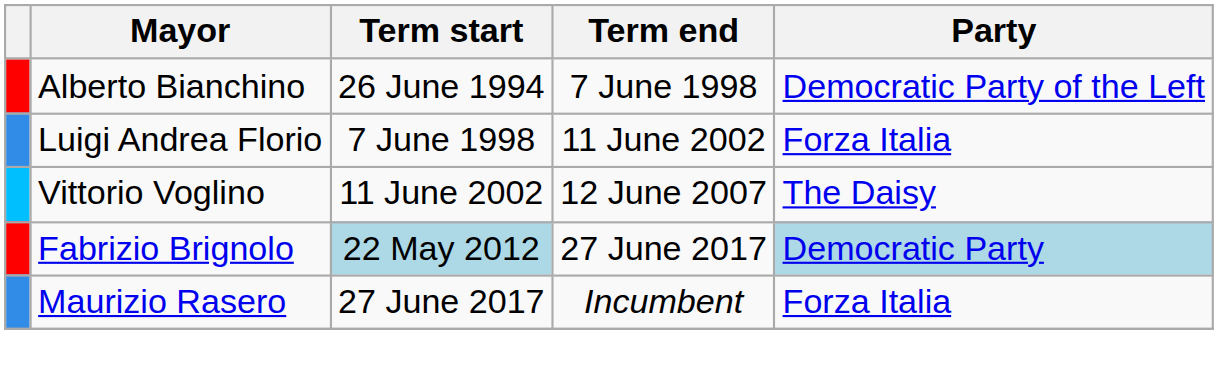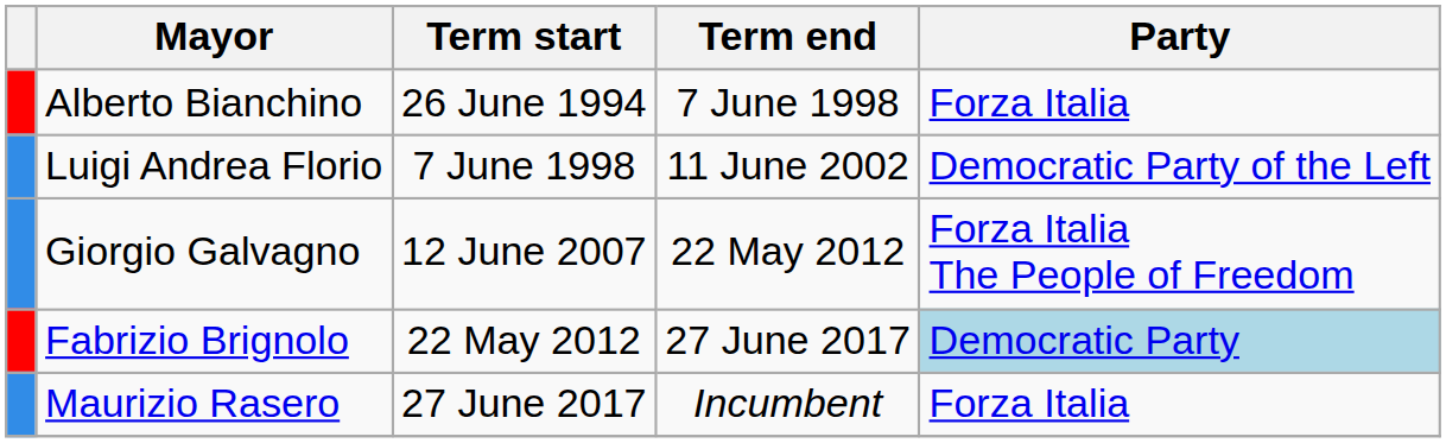Alberto Bianchino | Party: Democratic Party of the Left -> Forza Italia
Luigi Andrea Florio | Party: Forza Italia -> Democratic Party of the Left
- row: Vittorio Voglino | 11 June 2002 | 12 June 2007 | The Daisy
+ row: Giorgio Galvagno | 12 June 2007 | 22 May 2012 | Forza Italia The People of Freedom
Fabrizio Brignolo | Term start: lightblue background -> no background
